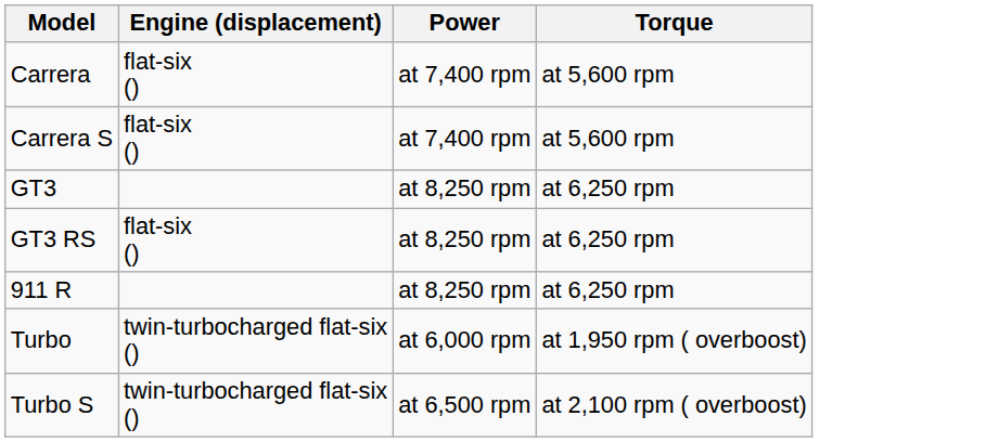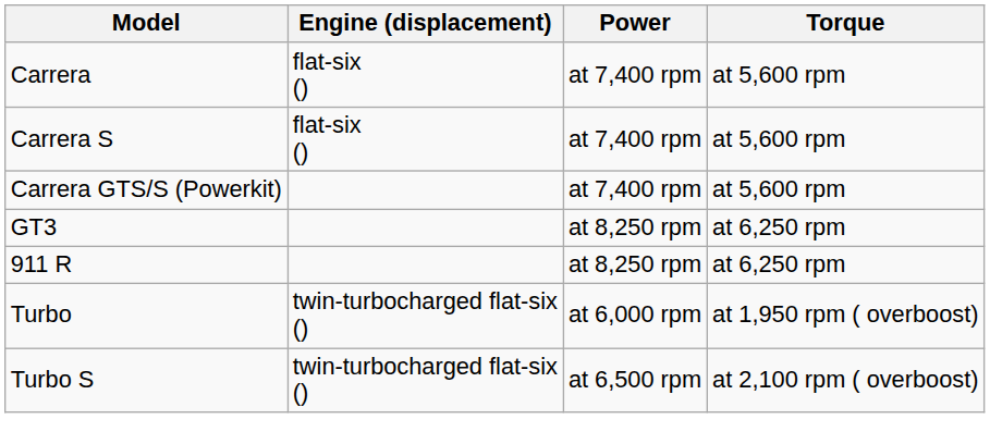+ row: Carrera GTS/S (Powerkit) | at 7,400 rpm | at 5,600 rpm
- row: GT3 RS | flat-six () | at 8,250 rpm | at 6,250 rpm
